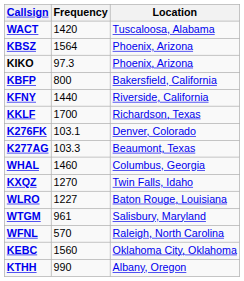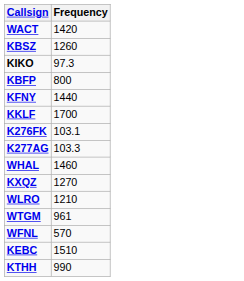- column: Location | Tuscaloosa, Alabama | Phoenix, Arizona | Phoenix, Arizona | Bakersfield, California | Riverside, California | Richardson, Texas | Denver, Colorado | Beaumont, Texas | Columbus, Georgia | Twin Falls, Idaho | Baton Rouge, Louisiana | Salisbury, Maryland | Raleigh, North Carolina | Oklahoma City, Oklahoma | Albany, Oregon
KBSZ | Frequency: 1564 -> 1260
WLRO | Frequency: 1227 -> 1210
KEBC | Frequency: 1560 -> 1510
